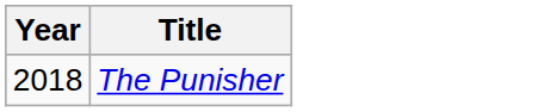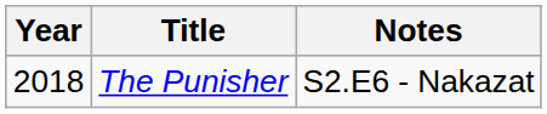+ column: Notes | S2.E6 - Nakazat
